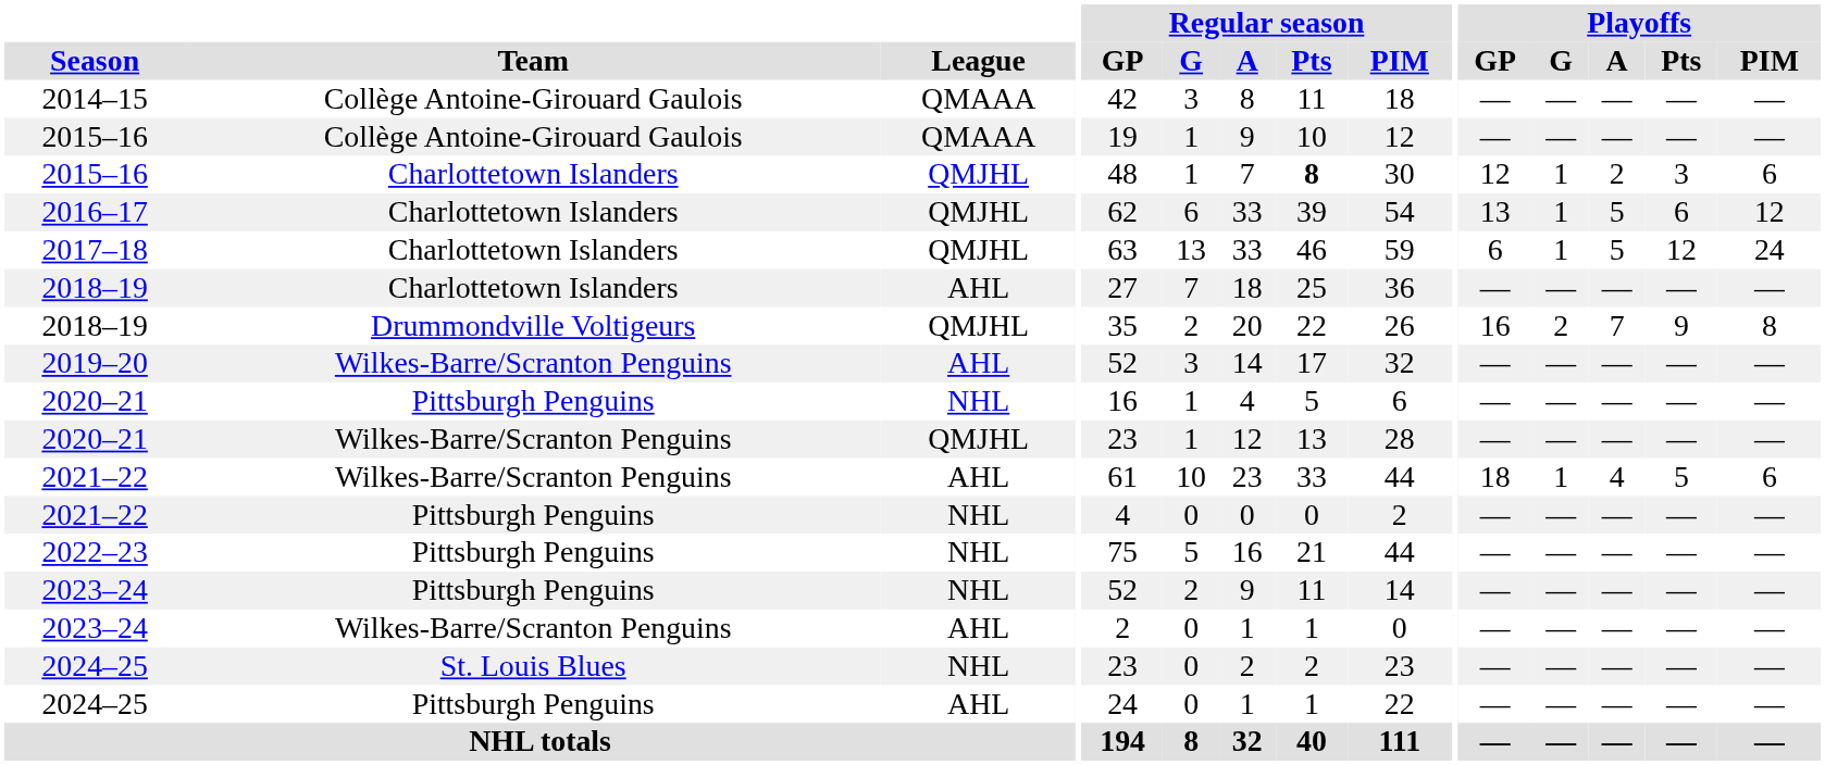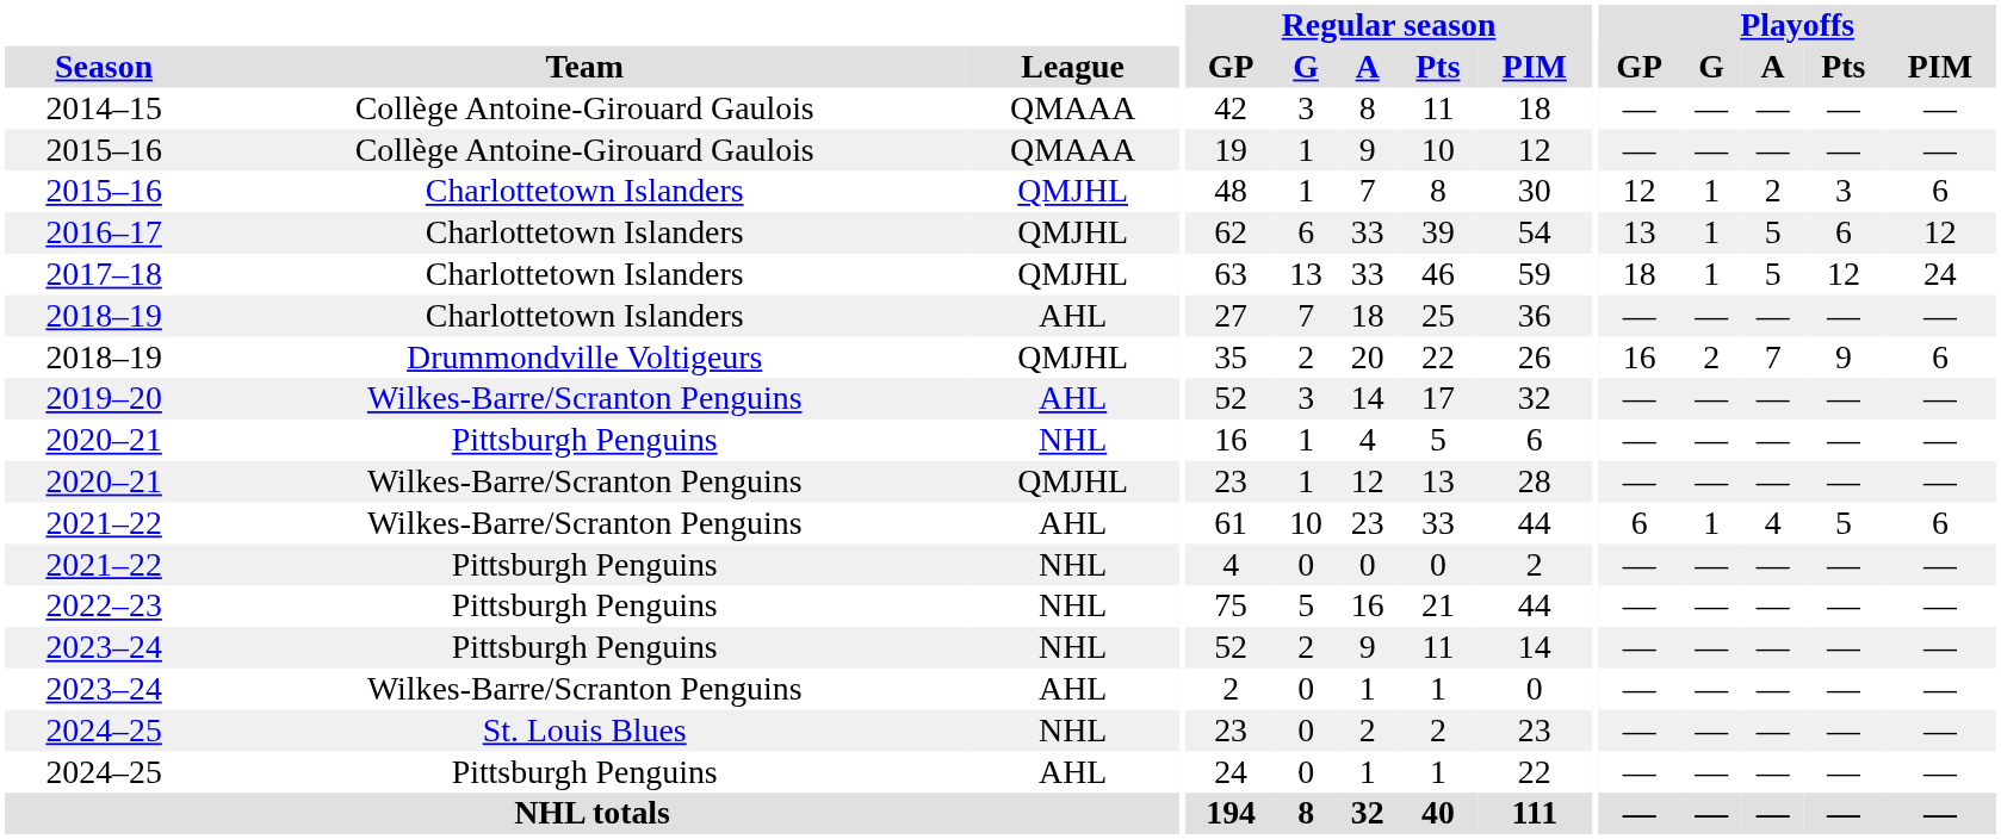2015–16 / Charlottetown Islanders | Regular season / Pts: bold -> normal
2017–18 | Playoffs / GP: 6 -> 18
2018–19 / Drummondville Voltigeurs | Playoffs / PIM: 8 -> 6
2021–22 / Wilkes-Barre/Scranton Penguins | Playoffs / GP: 18 -> 6
